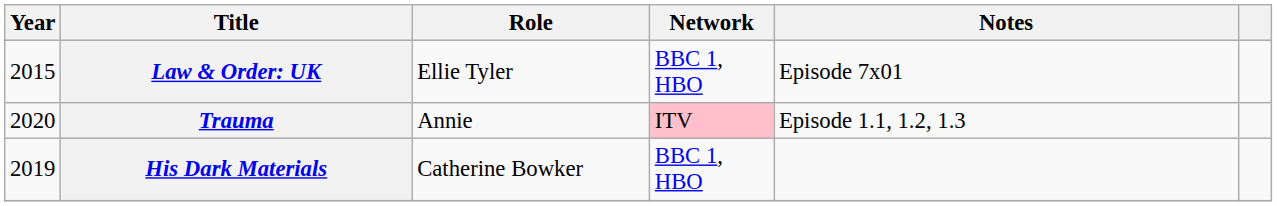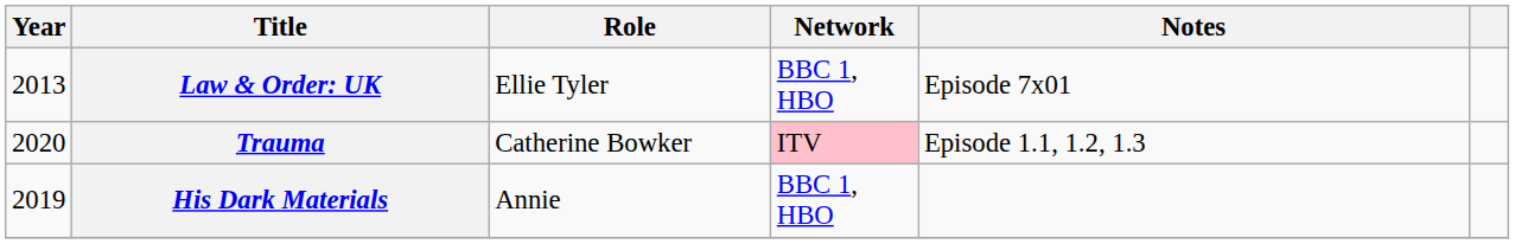Law & Order: UK | Year: 2015 -> 2013
Trauma | Role: Annie -> Catherine Bowker
His Dark Materials | Role: Catherine Bowker -> Annie
